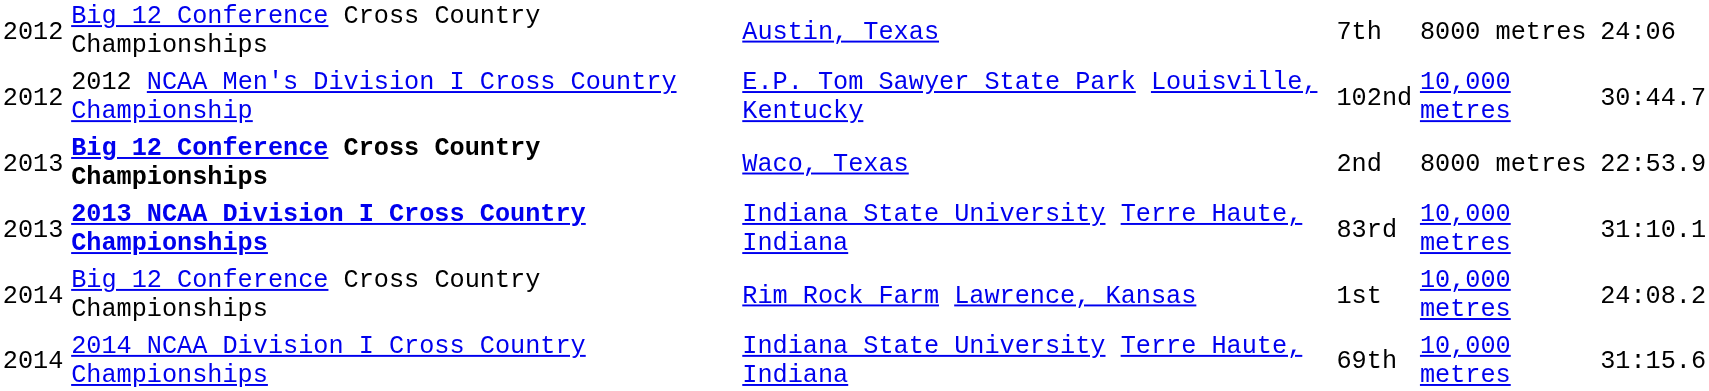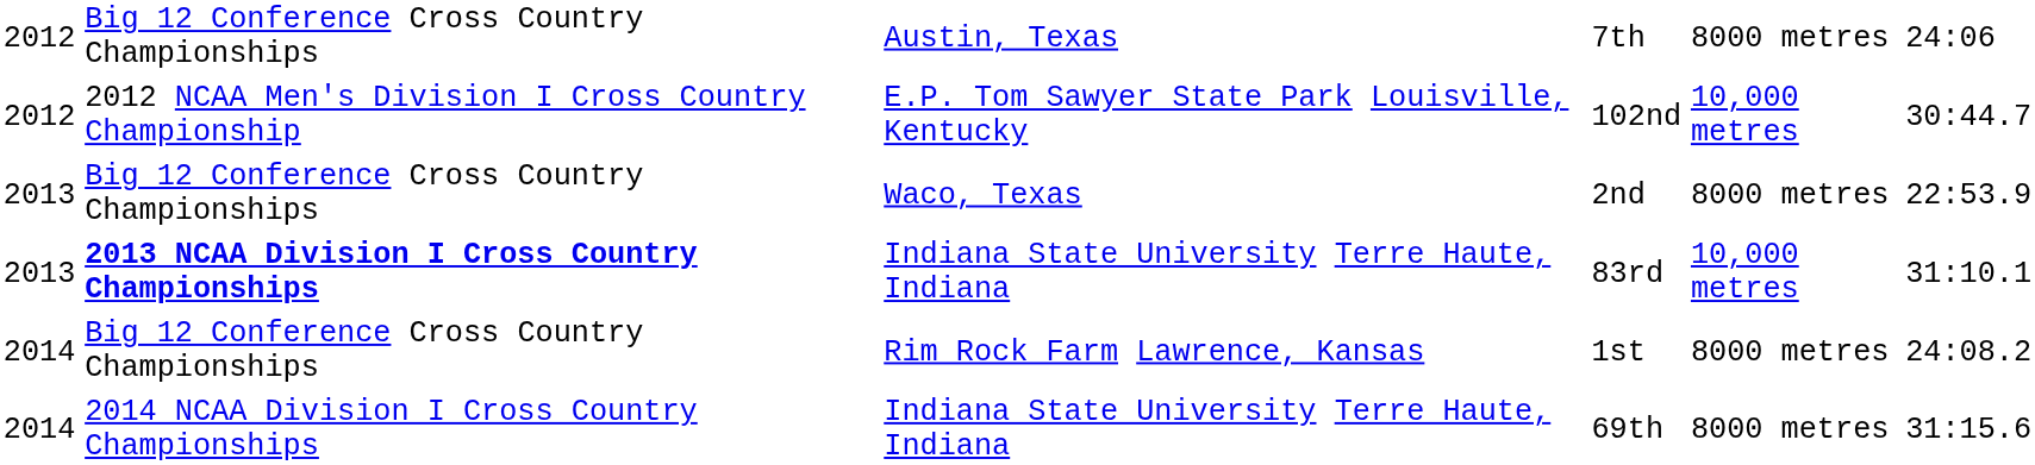2nd | column 2: bold -> normal
1st | column 5: 10,000 metres -> 8000 metres
69th | column 5: 10,000 metres -> 8000 metres
